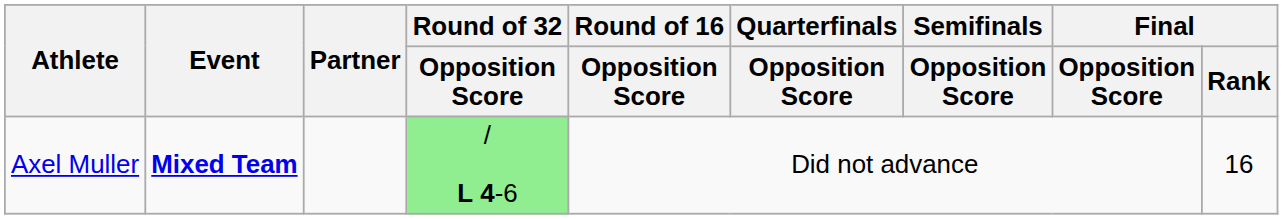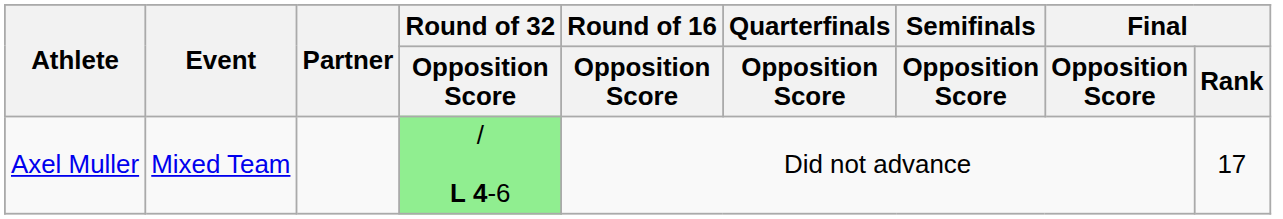Axel Muller | Event: bold -> normal
Axel Muller | Final / Rank: 16 -> 17
